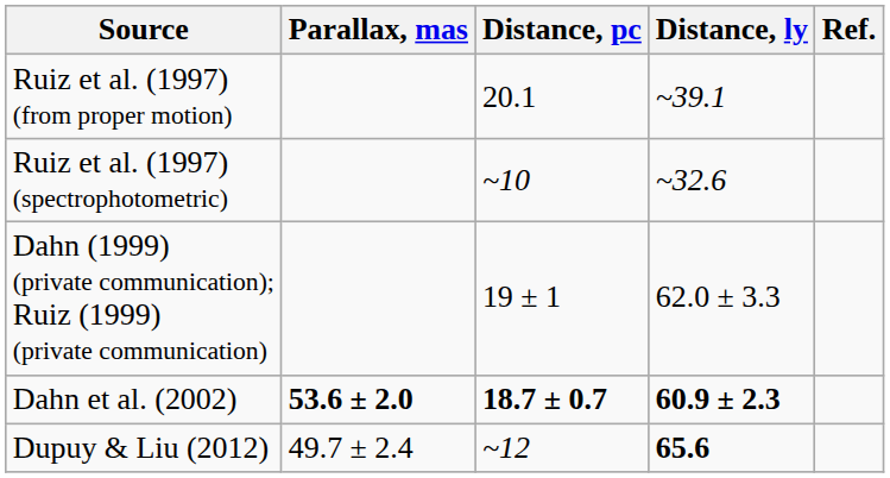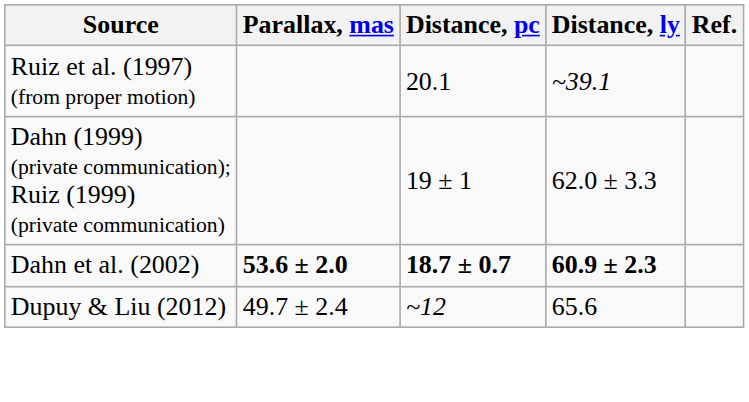- row: Ruiz et al. (1997) (spectrophotometric) | ~10 | ~32.6
Dupuy & Liu (2012) | Distance, ly: bold -> normal
